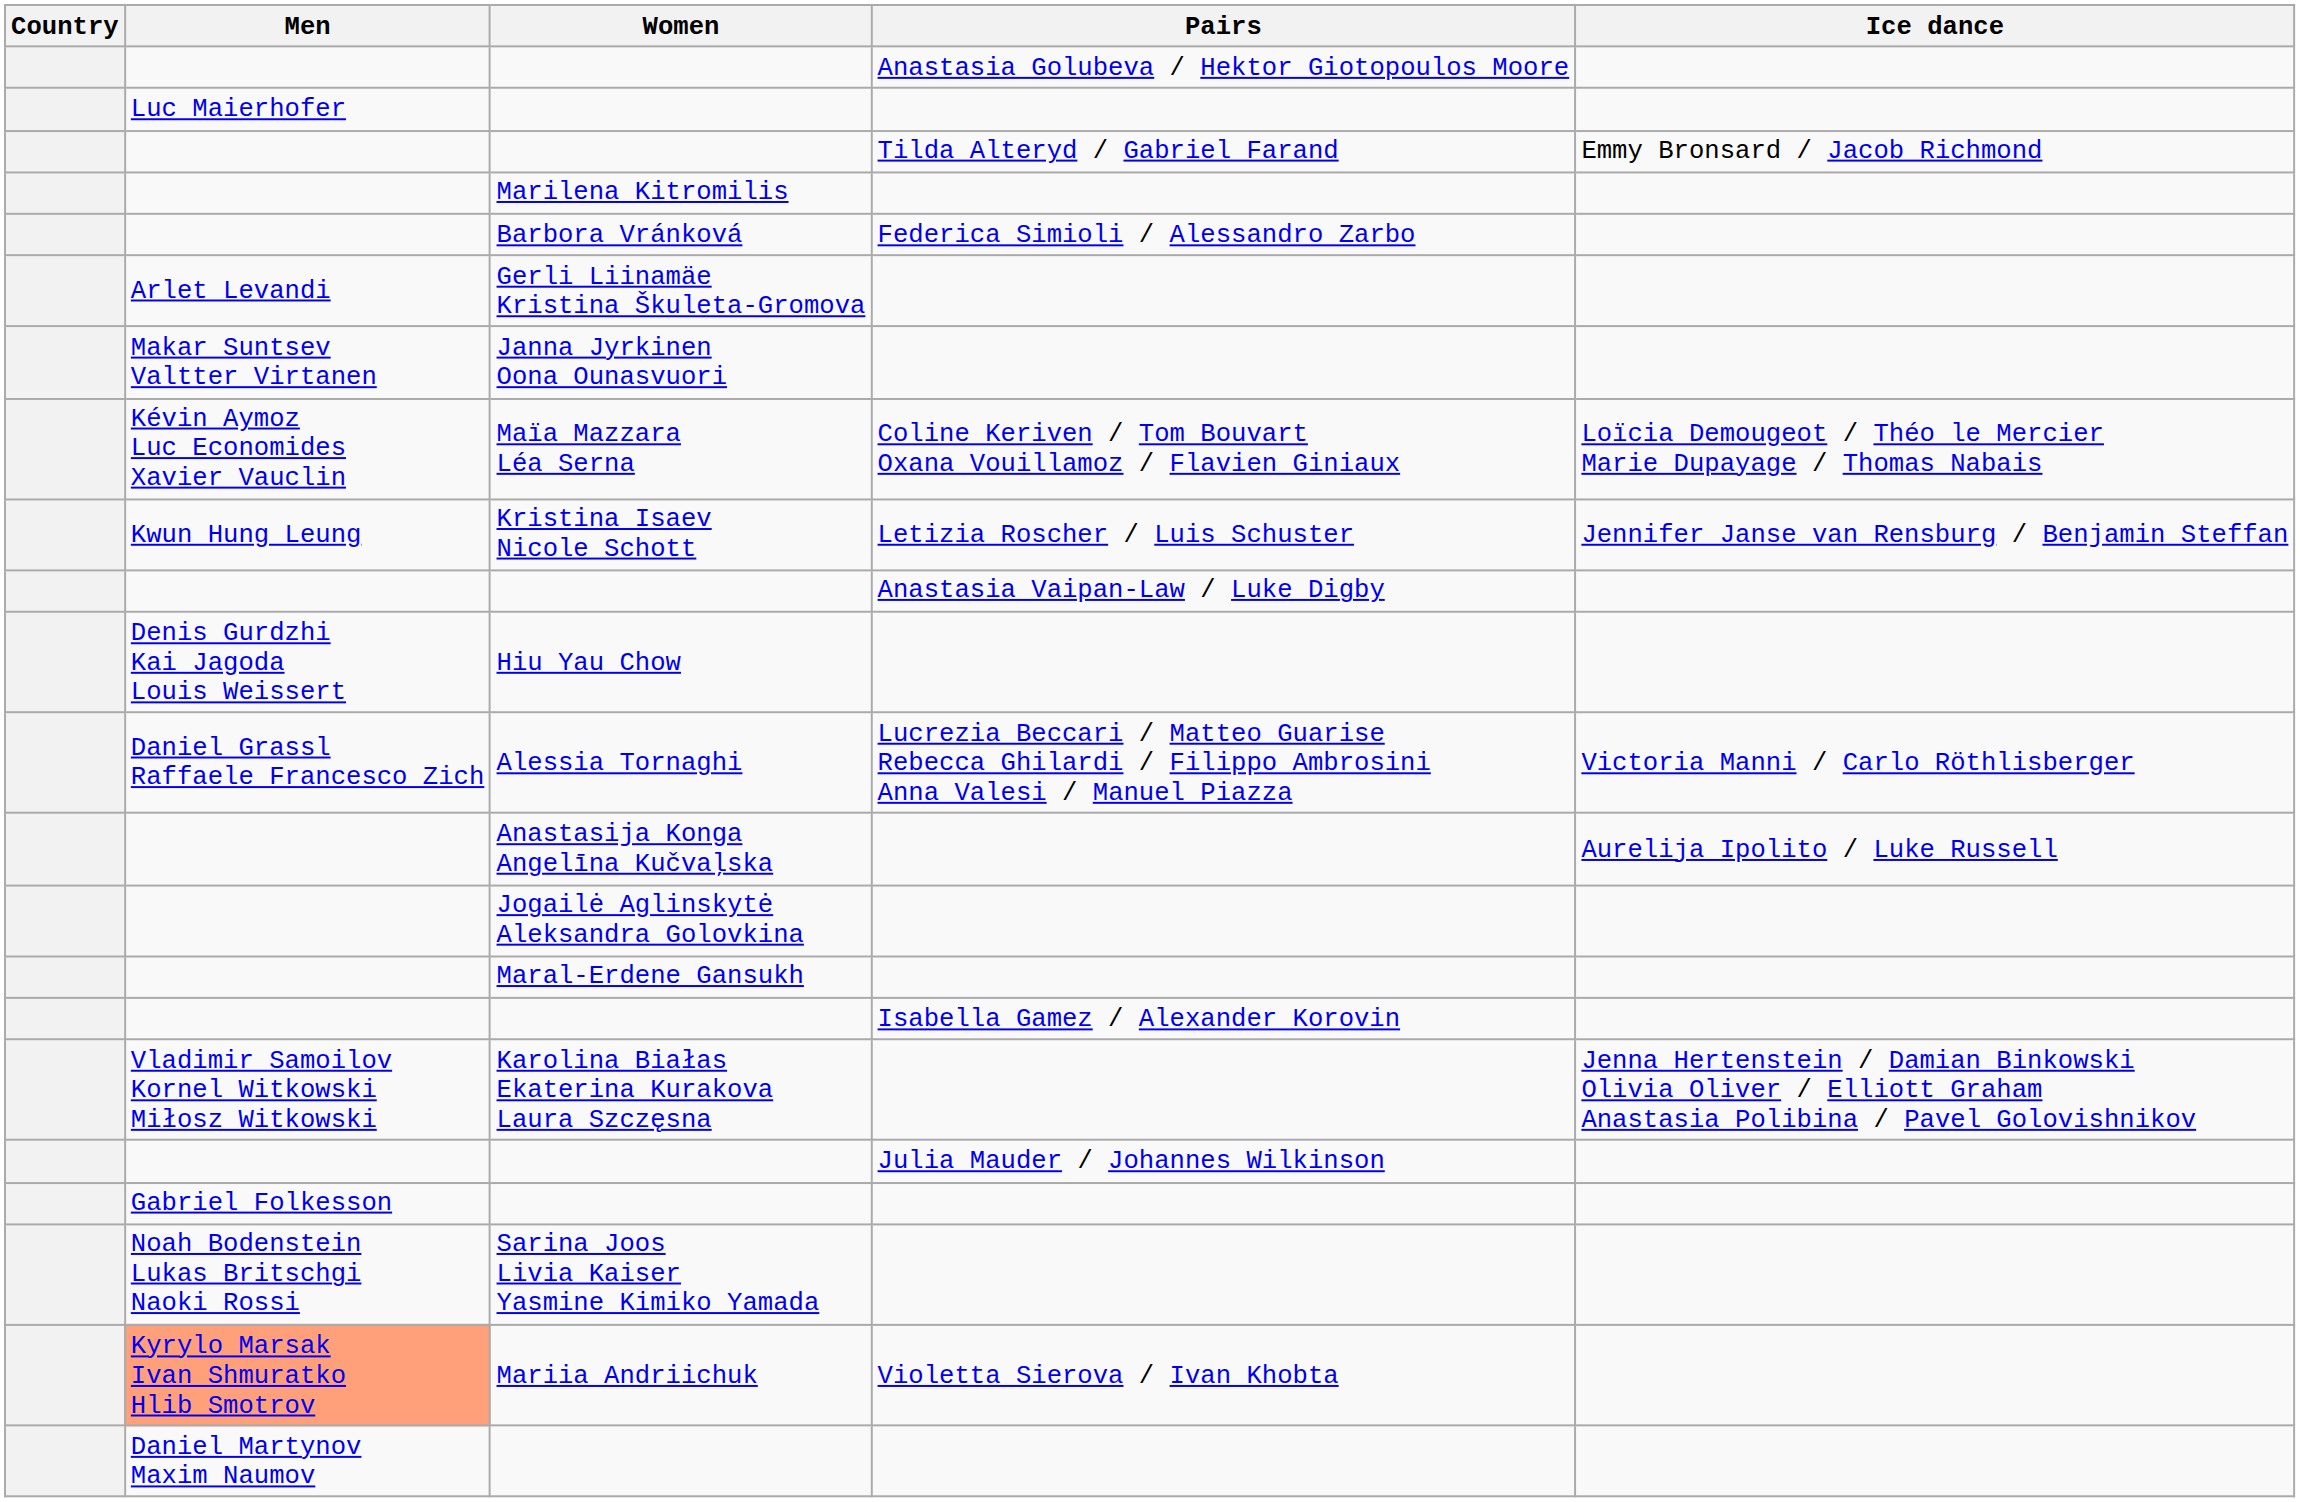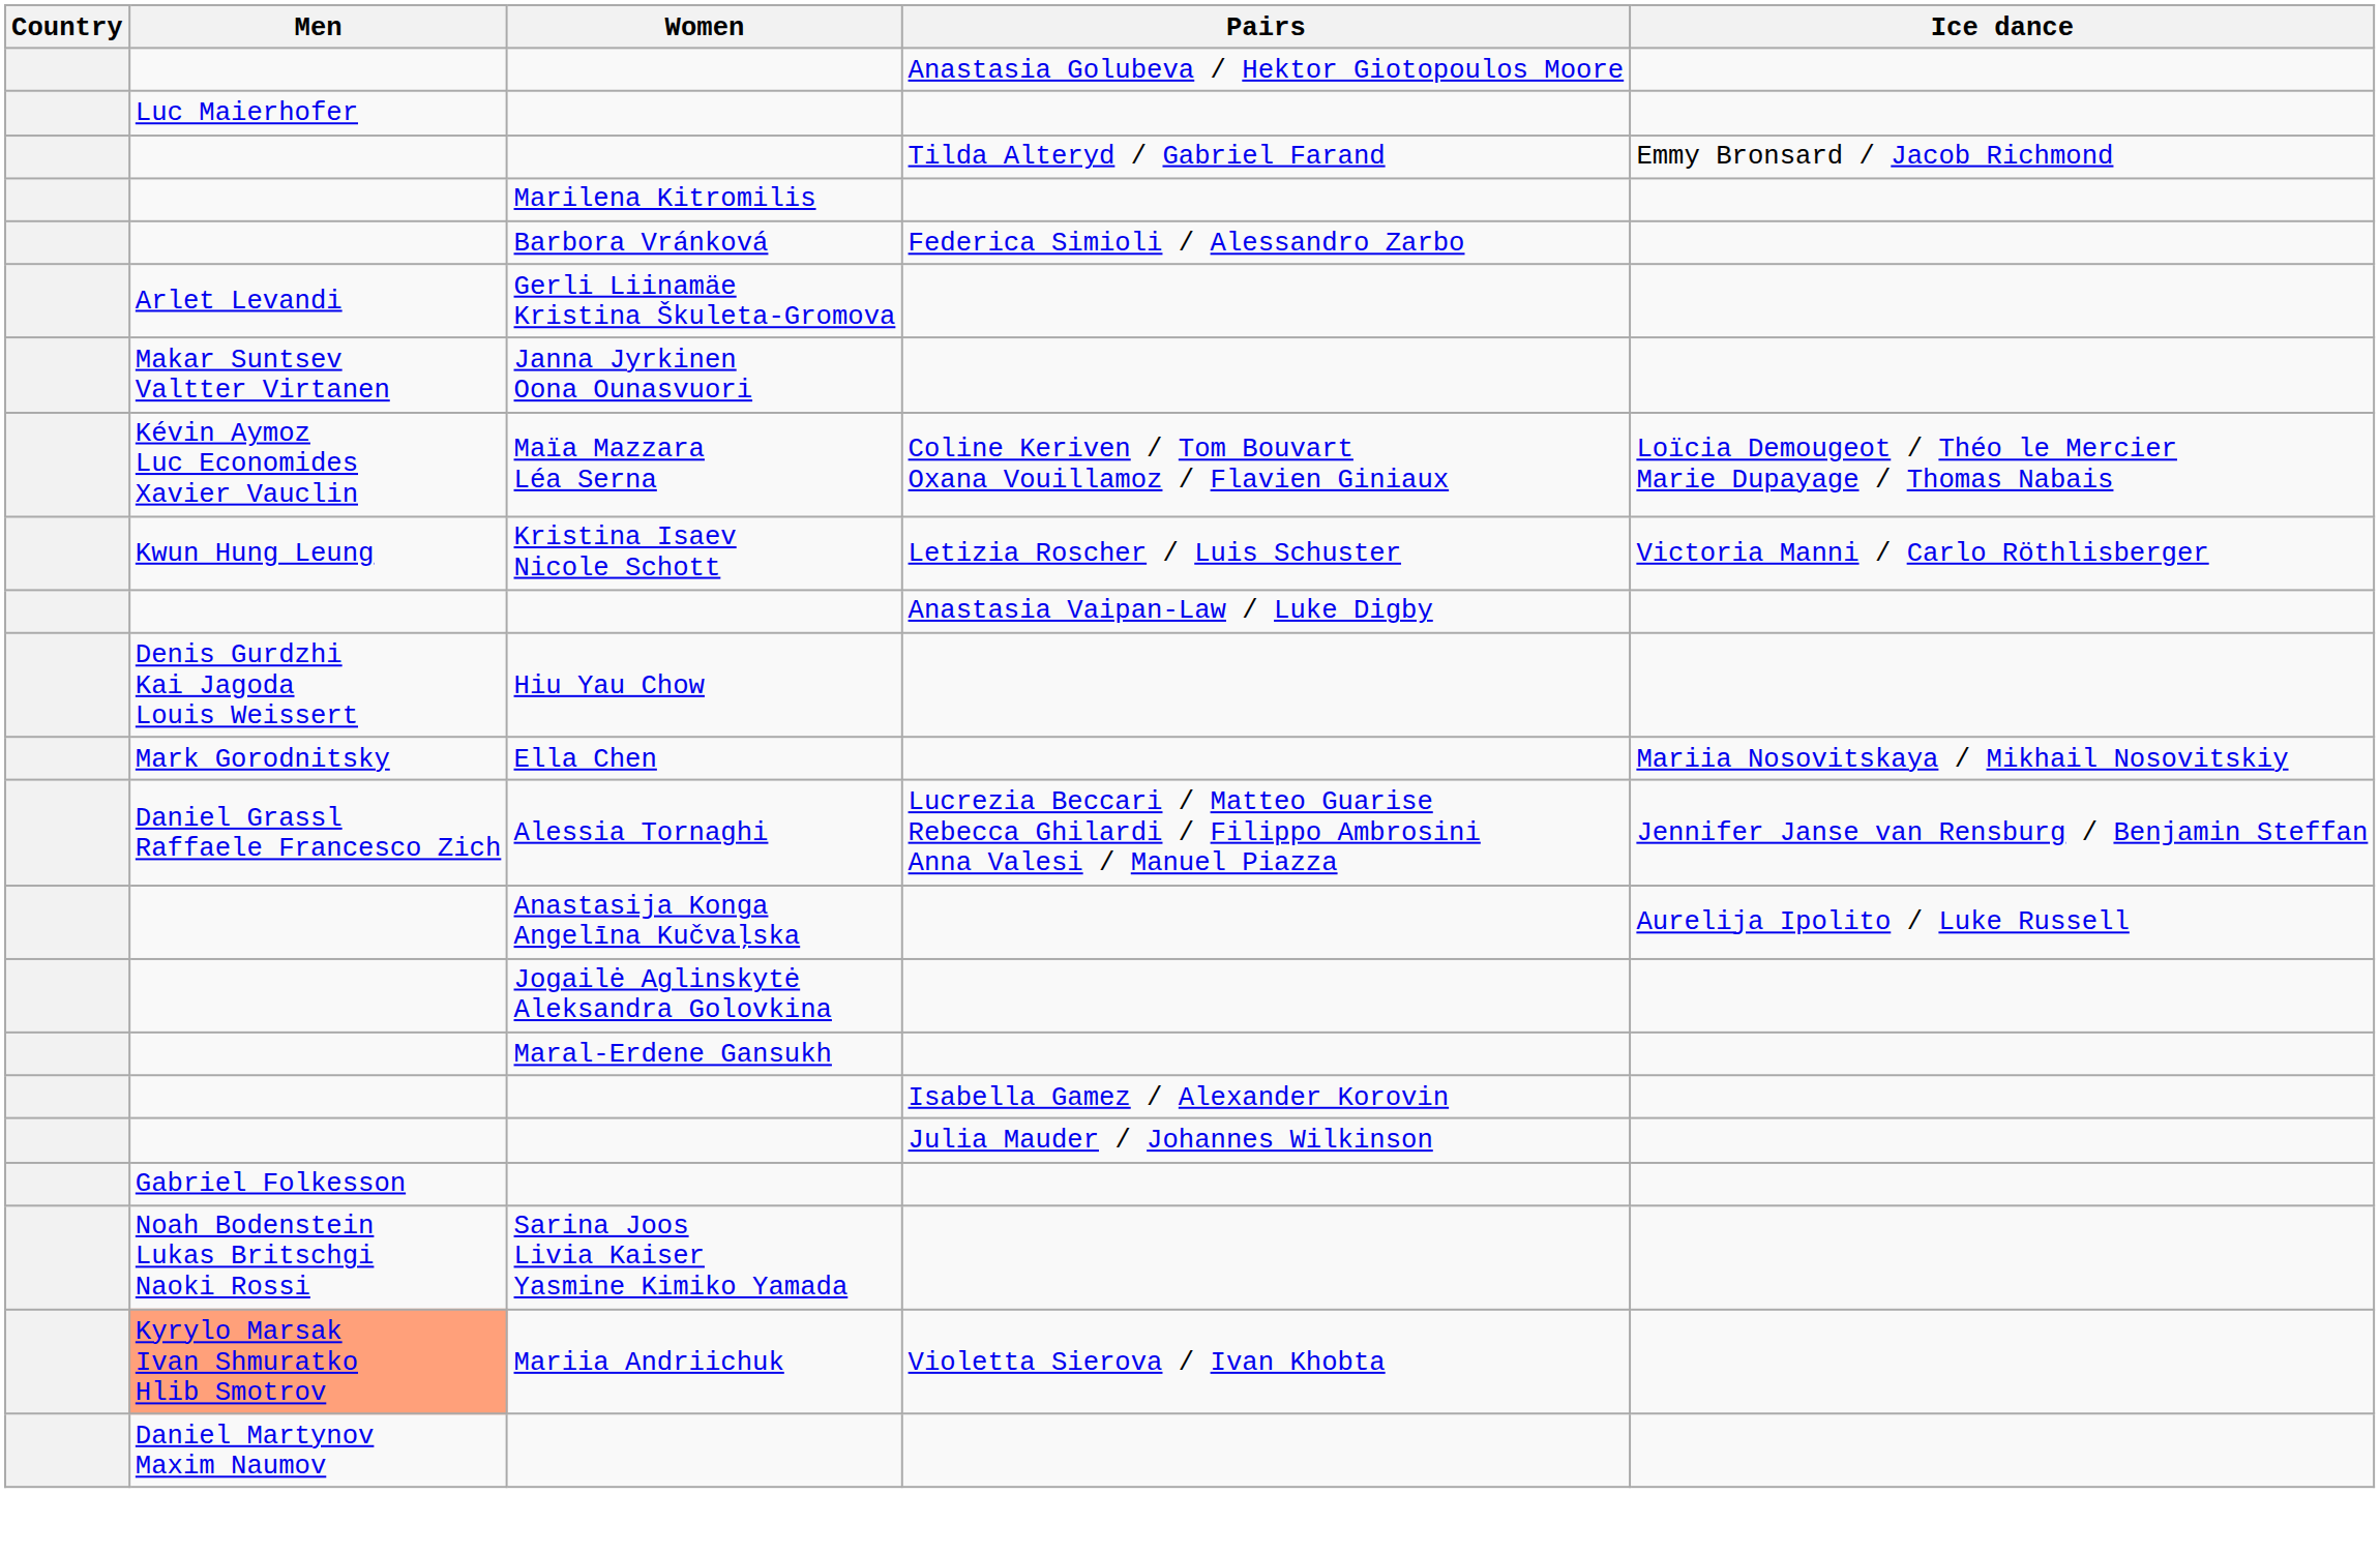Kristina Isaev Nicole Schott | Ice dance: Jennifer Janse van Rensburg / Benjamin Steffan -> Victoria Manni / Carlo Röthlisberger
+ row: Mark Gorodnitsky | Ella Chen | Mariia Nosovitskaya / Mikhail Nosovitskiy
Alessia Tornaghi | Ice dance: Victoria Manni / Carlo Röthlisberger -> Jennifer Janse van Rensburg / Benjamin Steffan
- row: Vladimir Samoilov Kornel Witkowski Miłosz Witkowski | Karolina Białas Ekaterina Kurakova Laura Szczęsna | Jenna Hertenstein / Damian Binkowski Olivia Oliver / Elliott Graham Anastasia Polibina / Pavel Golovishnikov
